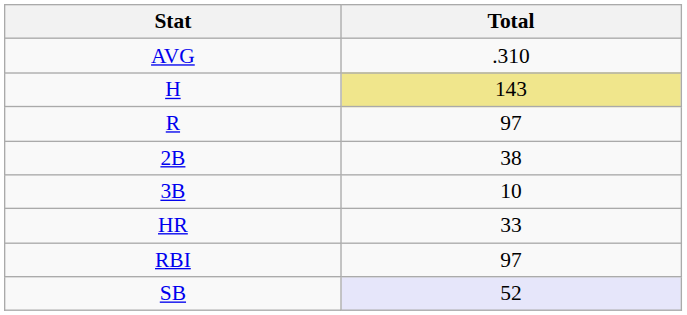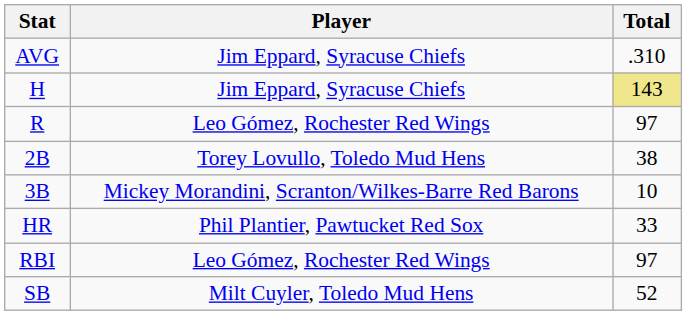+ column: Player | Jim Eppard, Syracuse Chiefs | Jim Eppard, Syracuse Chiefs | Leo Gómez, Rochester Red Wings | Torey Lovullo, Toledo Mud Hens | Mickey Morandini, Scranton/Wilkes-Barre Red Barons | Phil Plantier, Pawtucket Red Sox | Leo Gómez, Rochester Red Wings | Milt Cuyler, Toledo Mud Hens
SB | Total: lavender background -> no background
